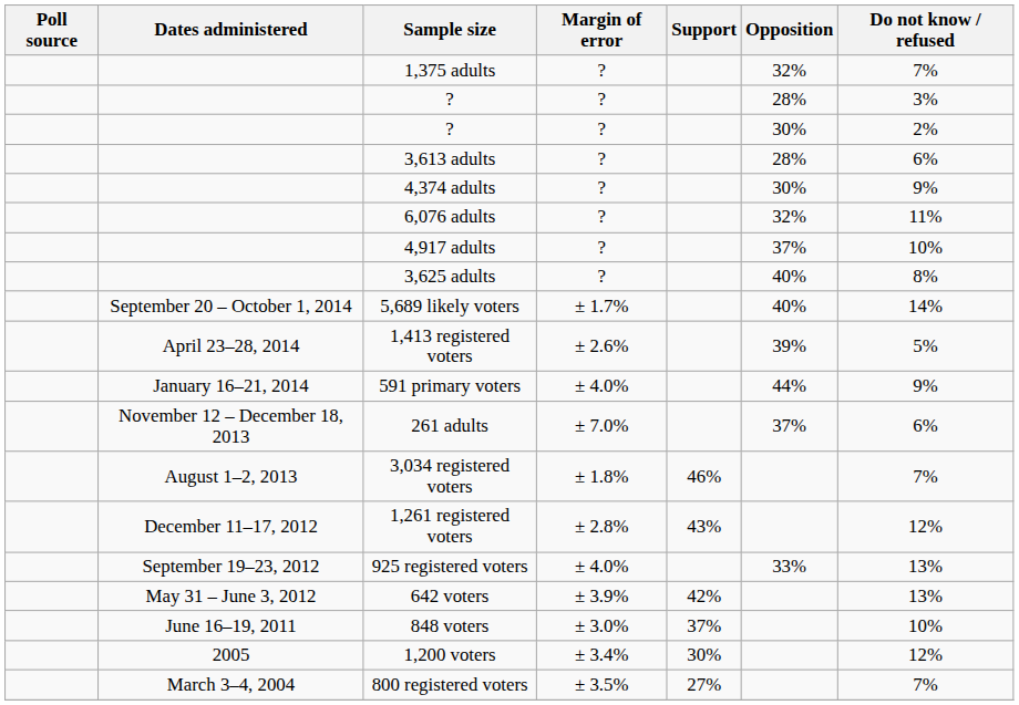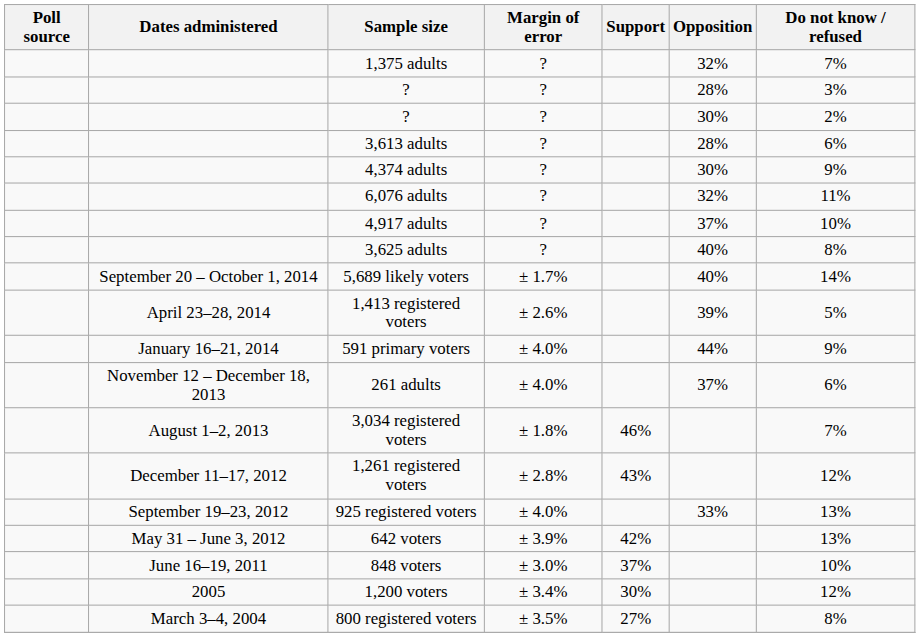261 adults | Margin of error: ± 7.0% -> ± 4.0%
800 registered voters | Do not know / refused: 7% -> 8%
